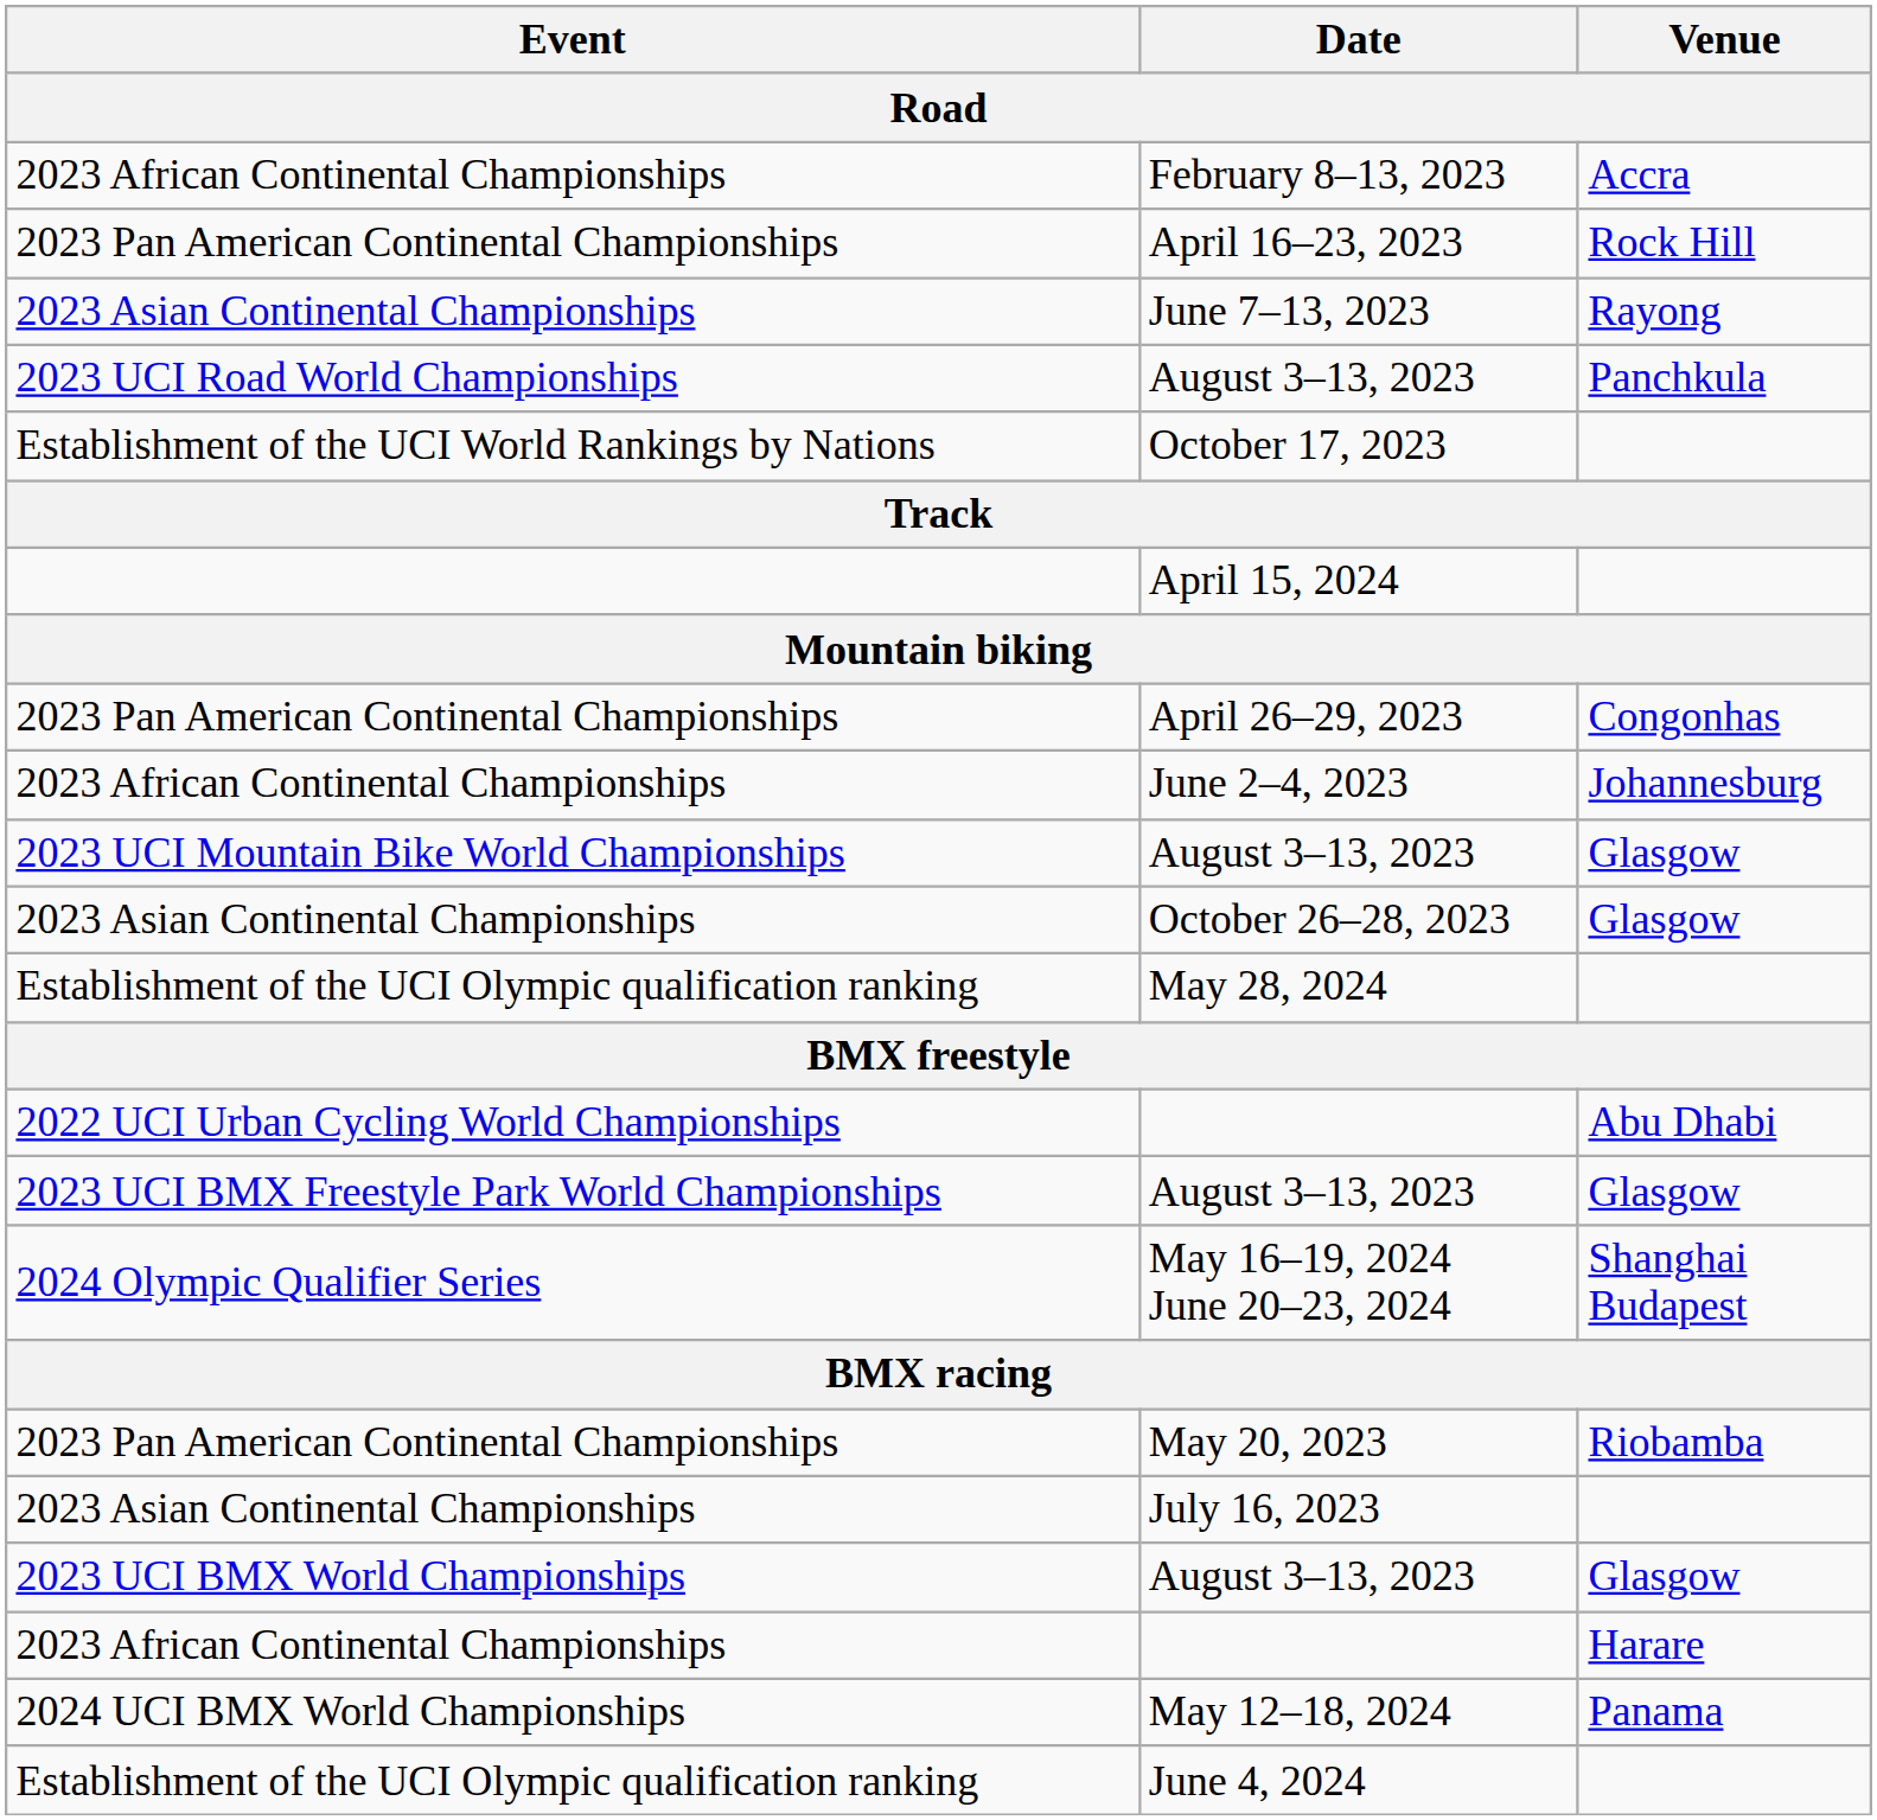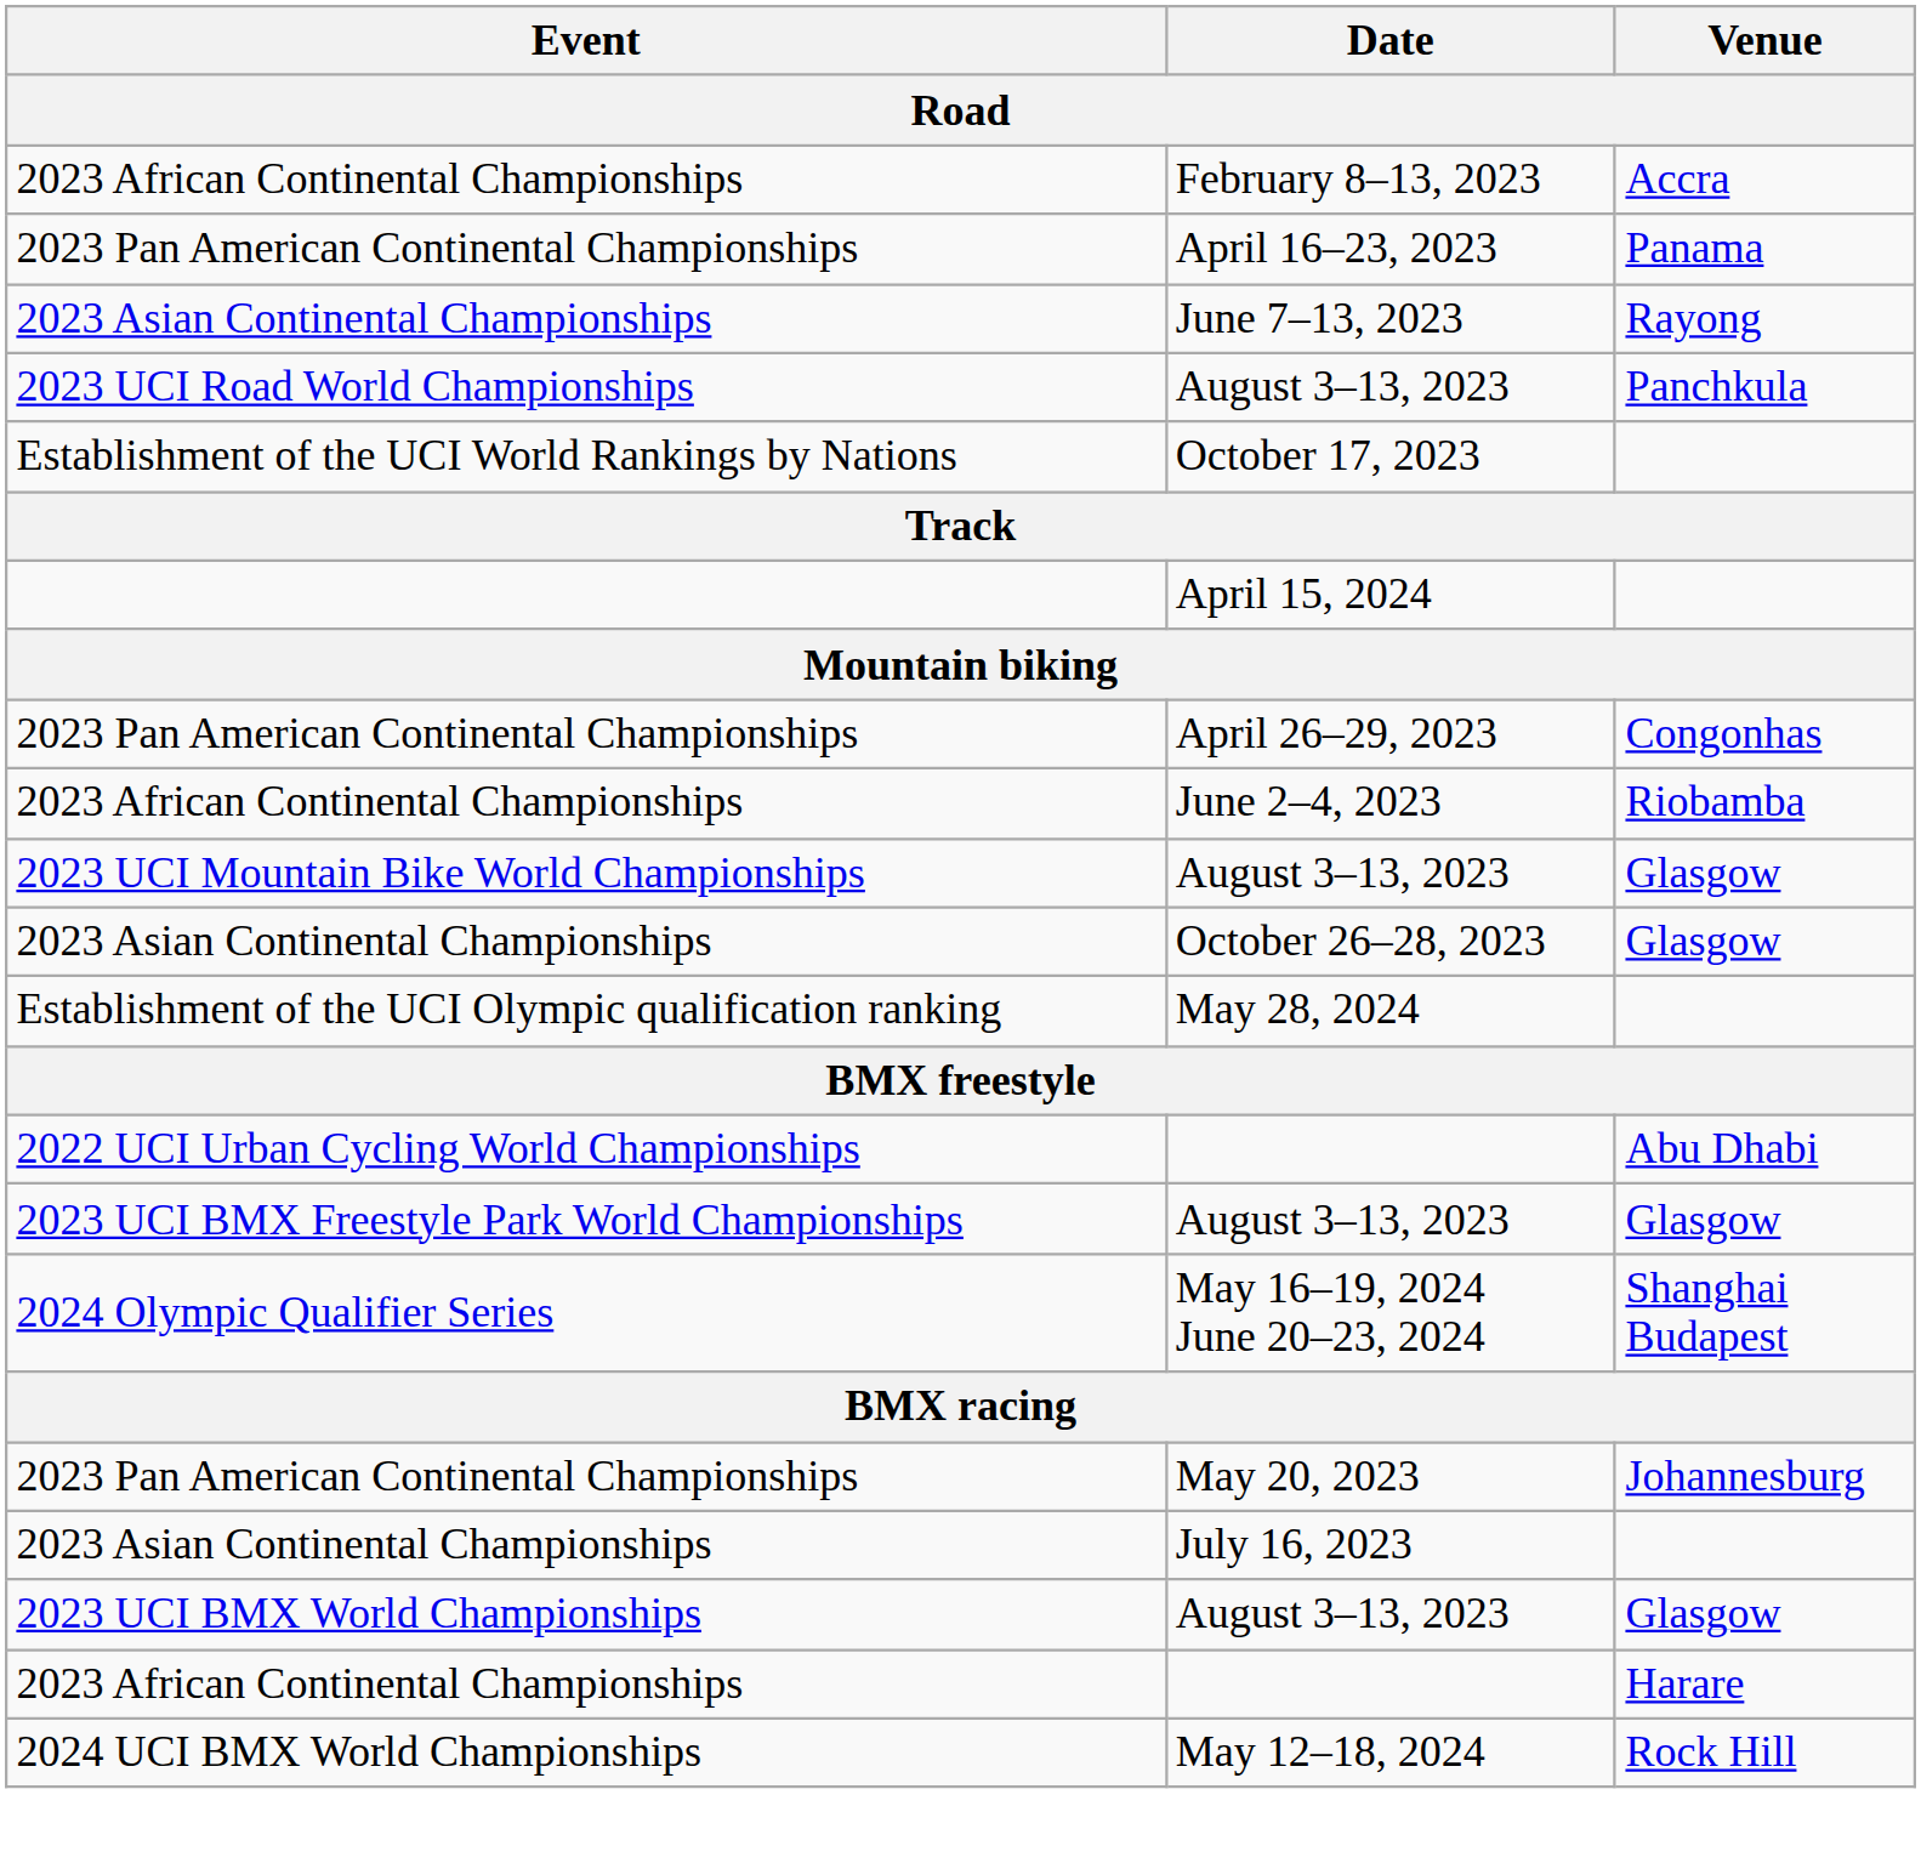April 16–23, 2023 | Venue: Rock Hill -> Panama
June 2–4, 2023 | Venue: Johannesburg -> Riobamba
May 20, 2023 | Venue: Riobamba -> Johannesburg
May 12–18, 2024 | Venue: Panama -> Rock Hill
- row: Establishment of the UCI Olympic qualification ranking | June 4, 2024
